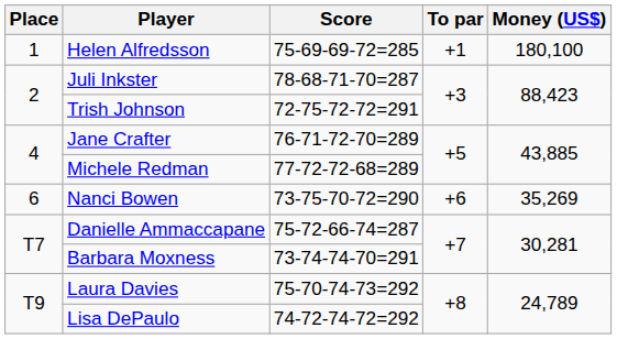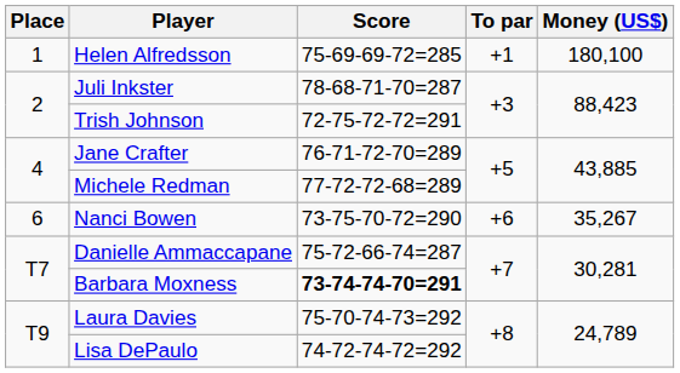Nanci Bowen | Money (US$): 35,269 -> 35,267
Barbara Moxness | Score: normal -> bold
